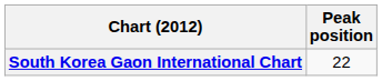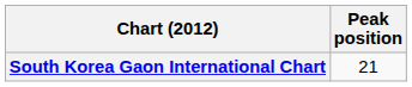South Korea Gaon International Chart | Peak position: 22 -> 21
